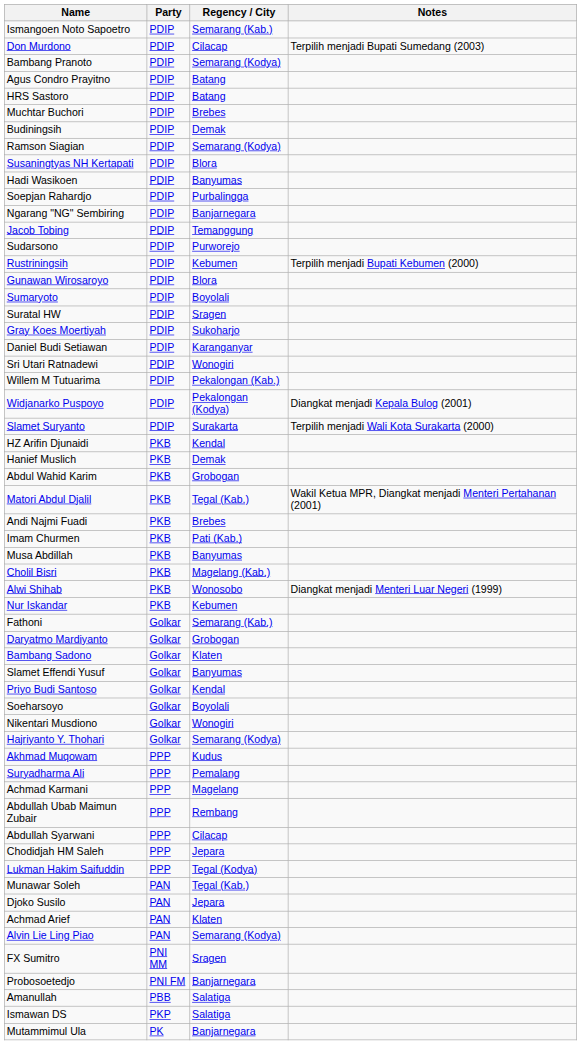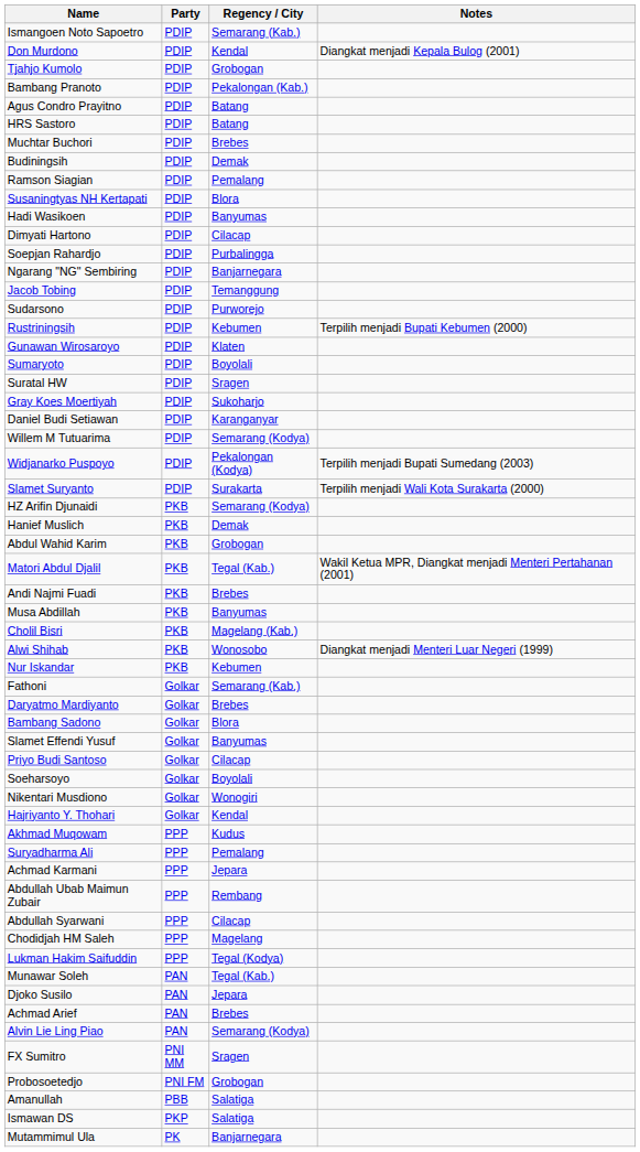Don Murdono | Regency / City: Cilacap -> Kendal
Don Murdono | Notes: Terpilih menjadi Bupati Sumedang (2003) -> Diangkat menjadi Kepala Bulog (2001)
+ row: Tjahjo Kumolo | PDIP | Grobogan
Bambang Pranoto | Regency / City: Semarang (Kodya) -> Pekalongan (Kab.)
Ramson Siagian | Regency / City: Semarang (Kodya) -> Pemalang
+ row: Dimyati Hartono | PDIP | Cilacap
Gunawan Wirosaroyo | Regency / City: Blora -> Klaten
- row: Sri Utari Ratnadewi | PDIP | Wonogiri
Willem M Tutuarima | Regency / City: Pekalongan (Kab.) -> Semarang (Kodya)
Widjanarko Puspoyo | Notes: Diangkat menjadi Kepala Bulog (2001) -> Terpilih menjadi Bupati Sumedang (2003)
HZ Arifin Djunaidi | Regency / City: Kendal -> Semarang (Kodya)
- row: Imam Churmen | PKB | Pati (Kab.)
Daryatmo Mardiyanto | Regency / City: Grobogan -> Brebes
Bambang Sadono | Regency / City: Klaten -> Blora
Priyo Budi Santoso | Regency / City: Kendal -> Cilacap
Hajriyanto Y. Thohari | Regency / City: Semarang (Kodya) -> Kendal
Achmad Karmani | Regency / City: Magelang -> Jepara
Chodidjah HM Saleh | Regency / City: Jepara -> Magelang
Achmad Arief | Regency / City: Klaten -> Brebes
Probosoetedjo | Regency / City: Banjarnegara -> Grobogan
